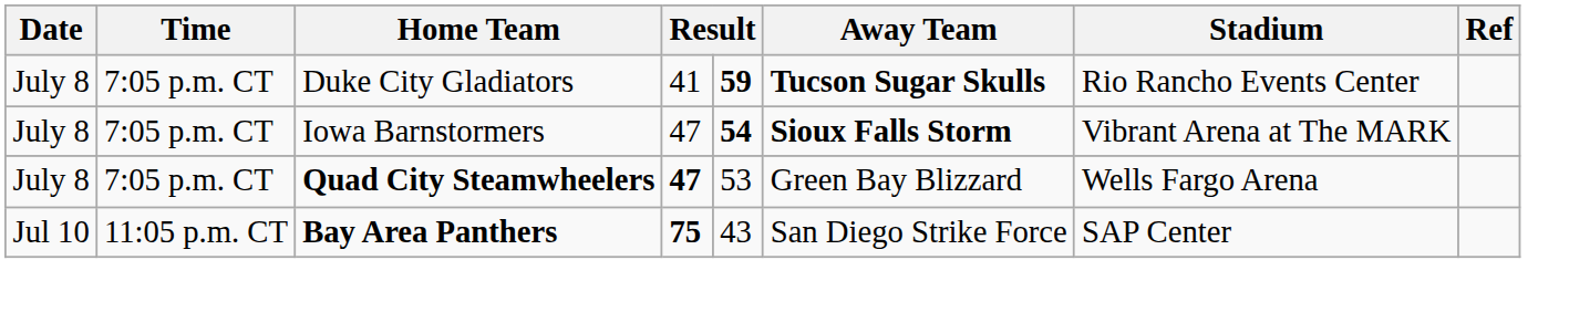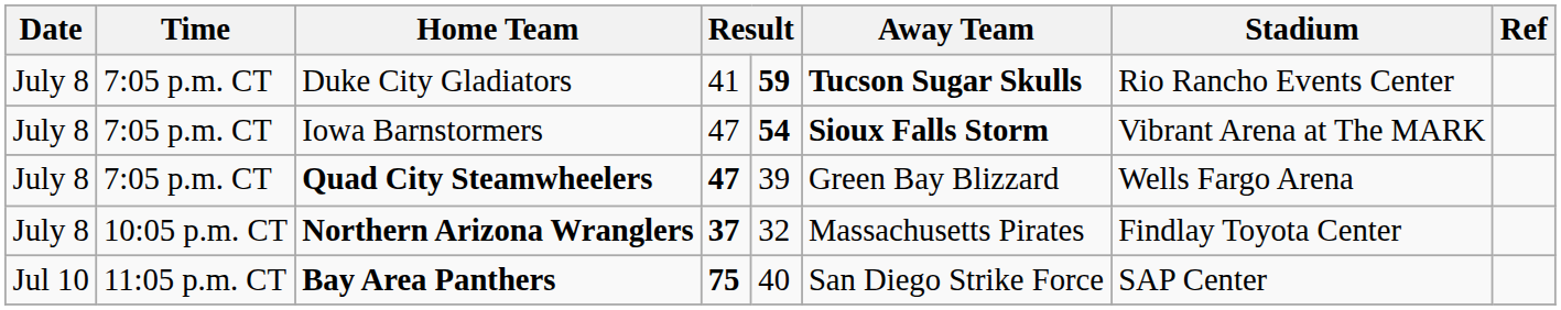Quad City Steamwheelers | column 5: 53 -> 39
+ row: July 8 | 10:05 p.m. CT | Northern Arizona Wranglers | 37 | 32 | Massachusetts Pirates | Findlay Toyota Center
Bay Area Panthers | column 5: 43 -> 40
